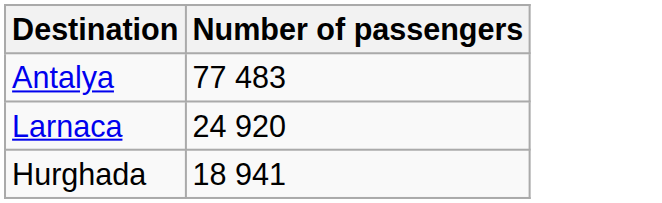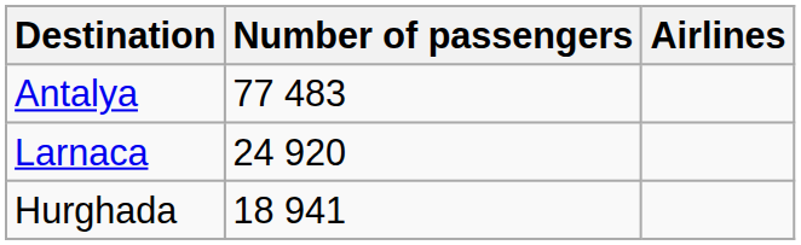+ column: Airlines
